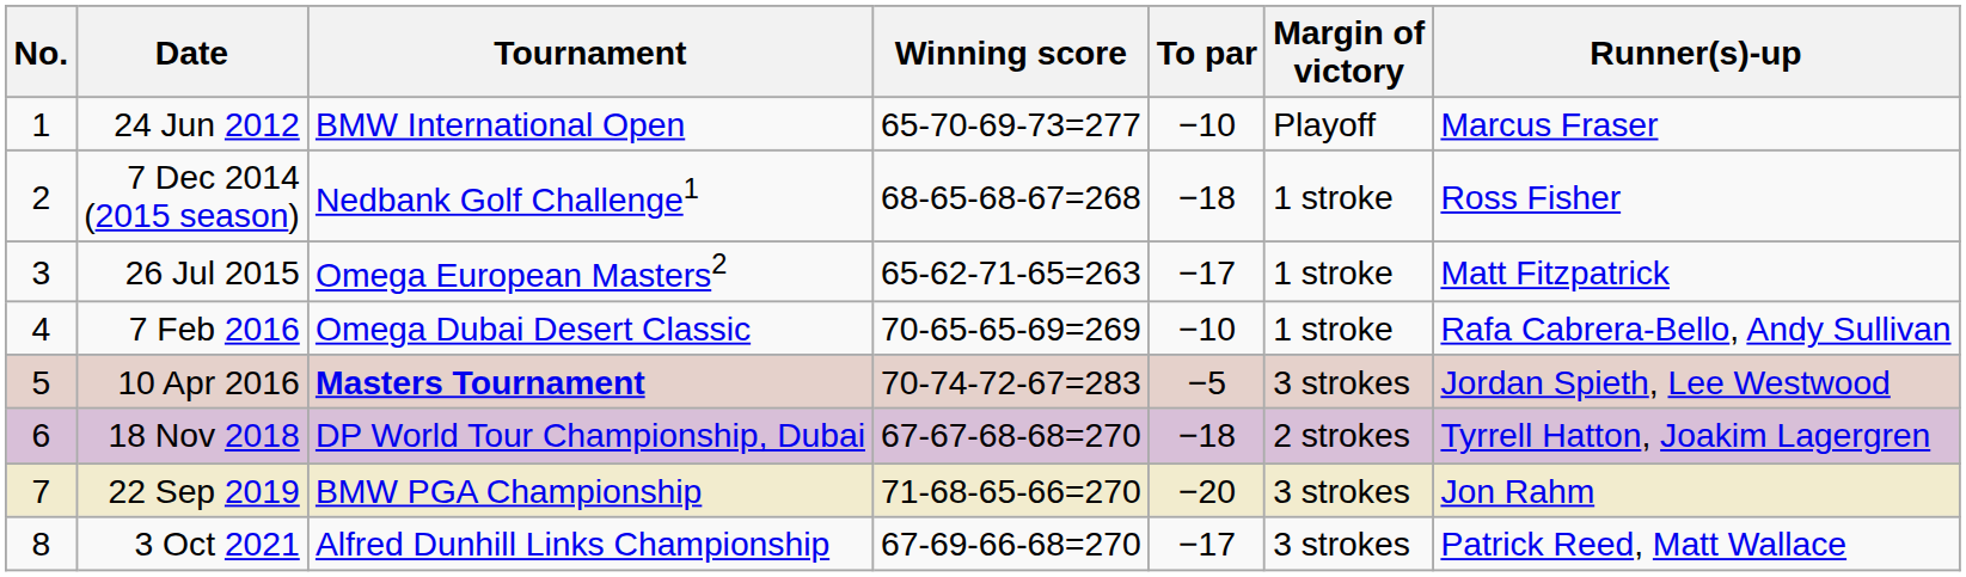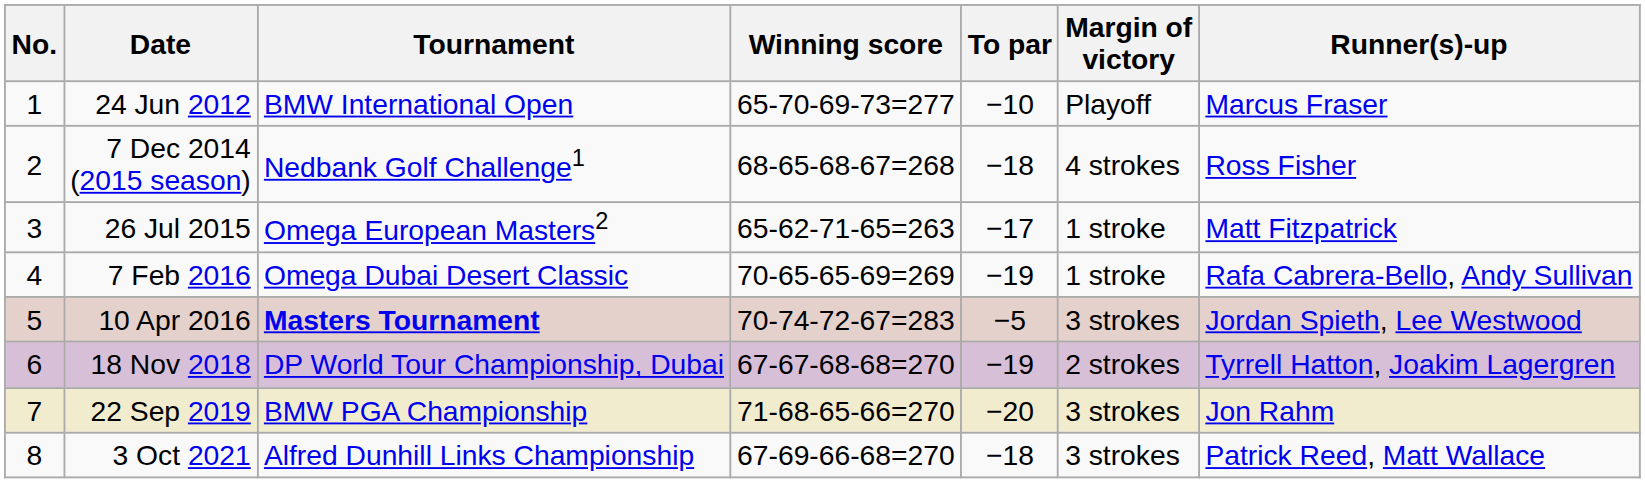7 Dec 2014 (2015 season) | Margin of victory: 1 stroke -> 4 strokes
7 Feb 2016 | To par: −10 -> −19
18 Nov 2018 | To par: −18 -> −19
3 Oct 2021 | To par: −17 -> −18
